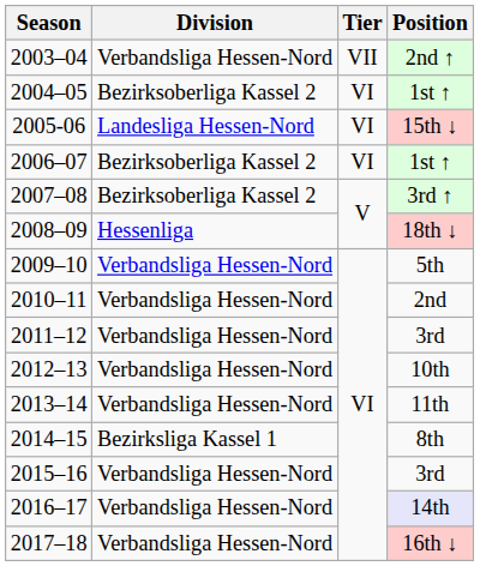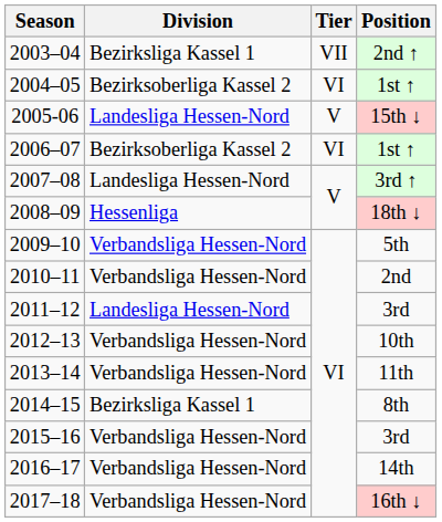2003–04 | Division: Verbandsliga Hessen-Nord -> Bezirksliga Kassel 1
2005-06 | Tier: VI -> V
2007–08 | Division: Bezirksoberliga Kassel 2 -> Landesliga Hessen-Nord
2011–12 | Division: Verbandsliga Hessen-Nord -> Landesliga Hessen-Nord
2016–17 | Position: lavender background -> no background
